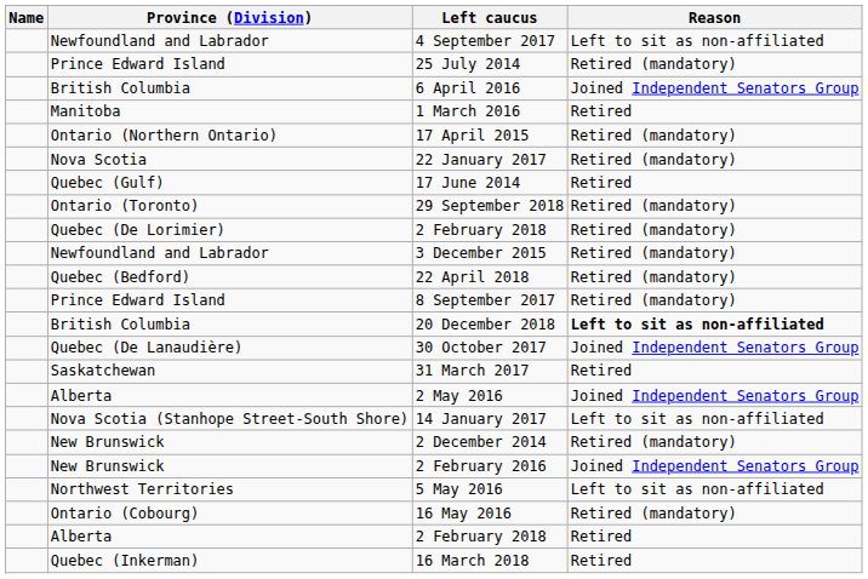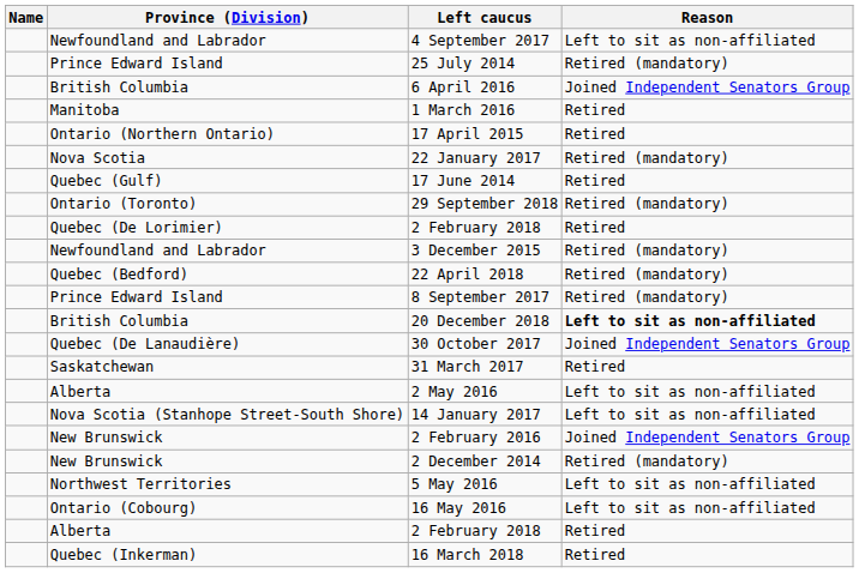17 April 2015 | Reason: Retired (mandatory) -> Retired
Quebec (De Lorimier) / 2 February 2018 | Reason: Retired (mandatory) -> Retired
2 May 2016 | Reason: Joined Independent Senators Group -> Left to sit as non-affiliated
rows swapped: 2 February 2016 <-> 2 December 2014
16 May 2016 | Reason: Retired (mandatory) -> Left to sit as non-affiliated
